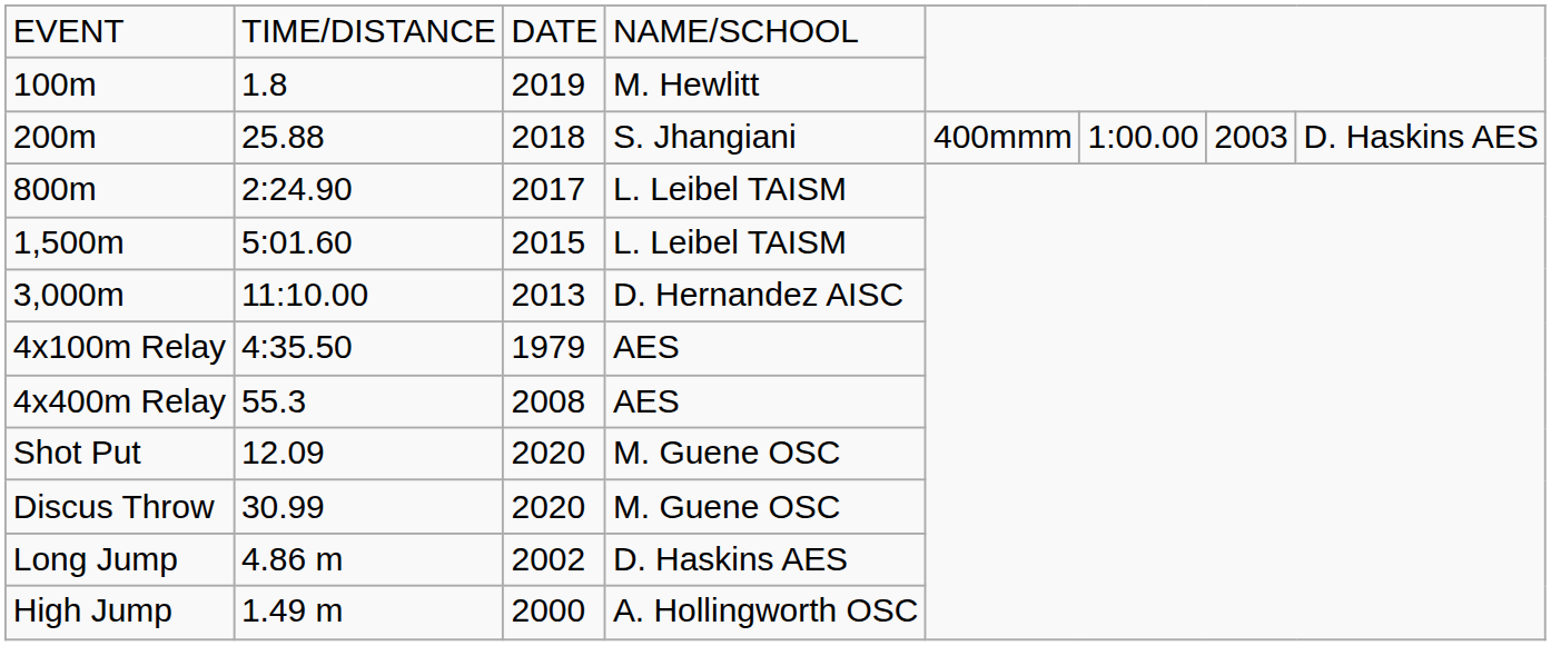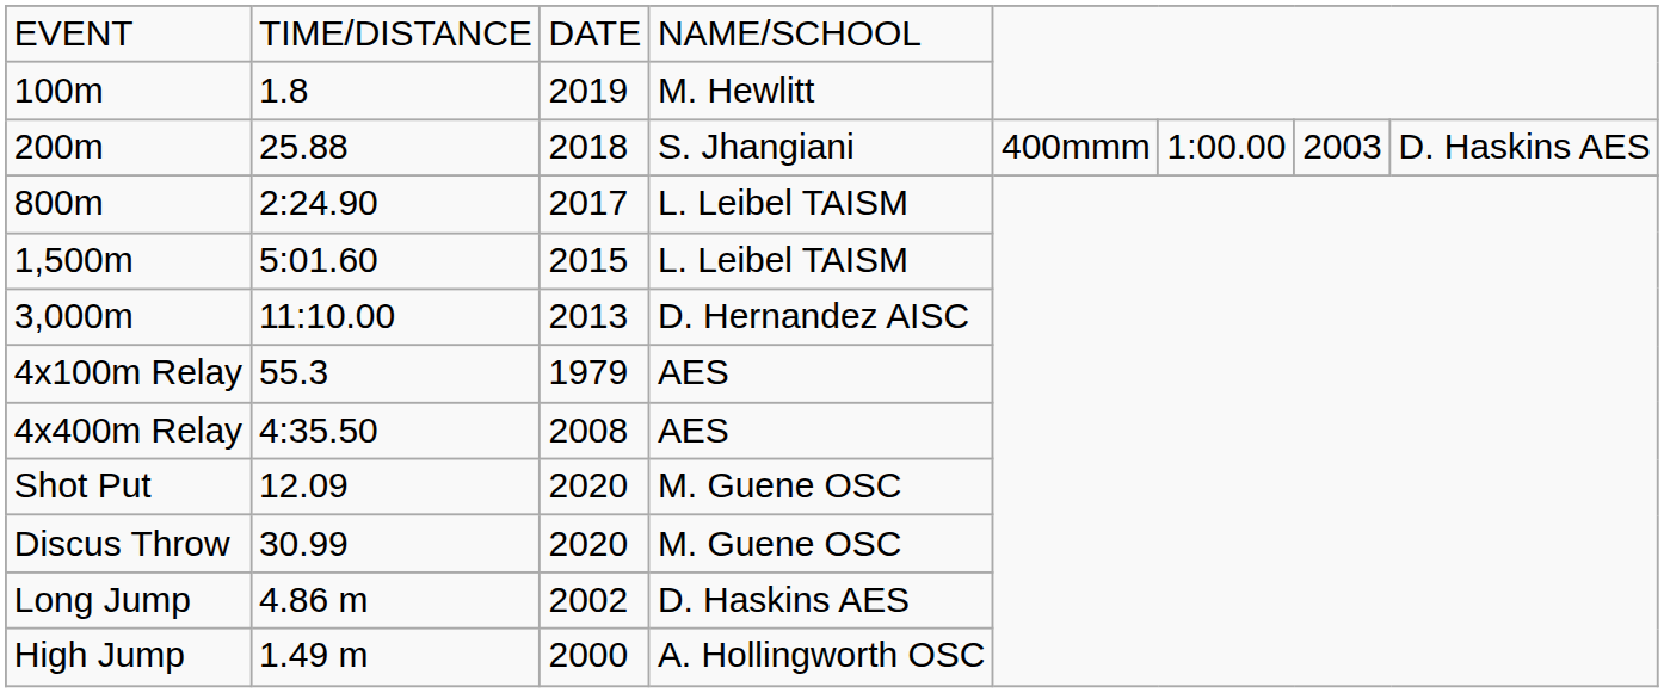4x100m Relay | column 2: 4:35.50 -> 55.3
4x400m Relay | column 2: 55.3 -> 4:35.50
